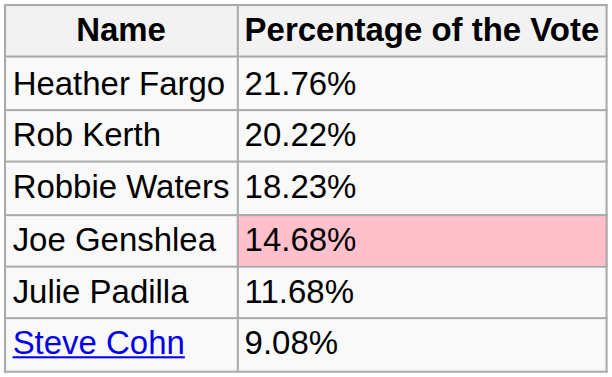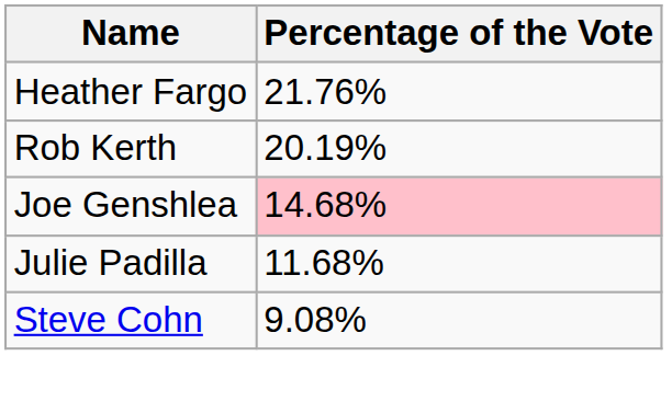Rob Kerth | Percentage of the Vote: 20.22% -> 20.19%
- row: Robbie Waters | 18.23%
